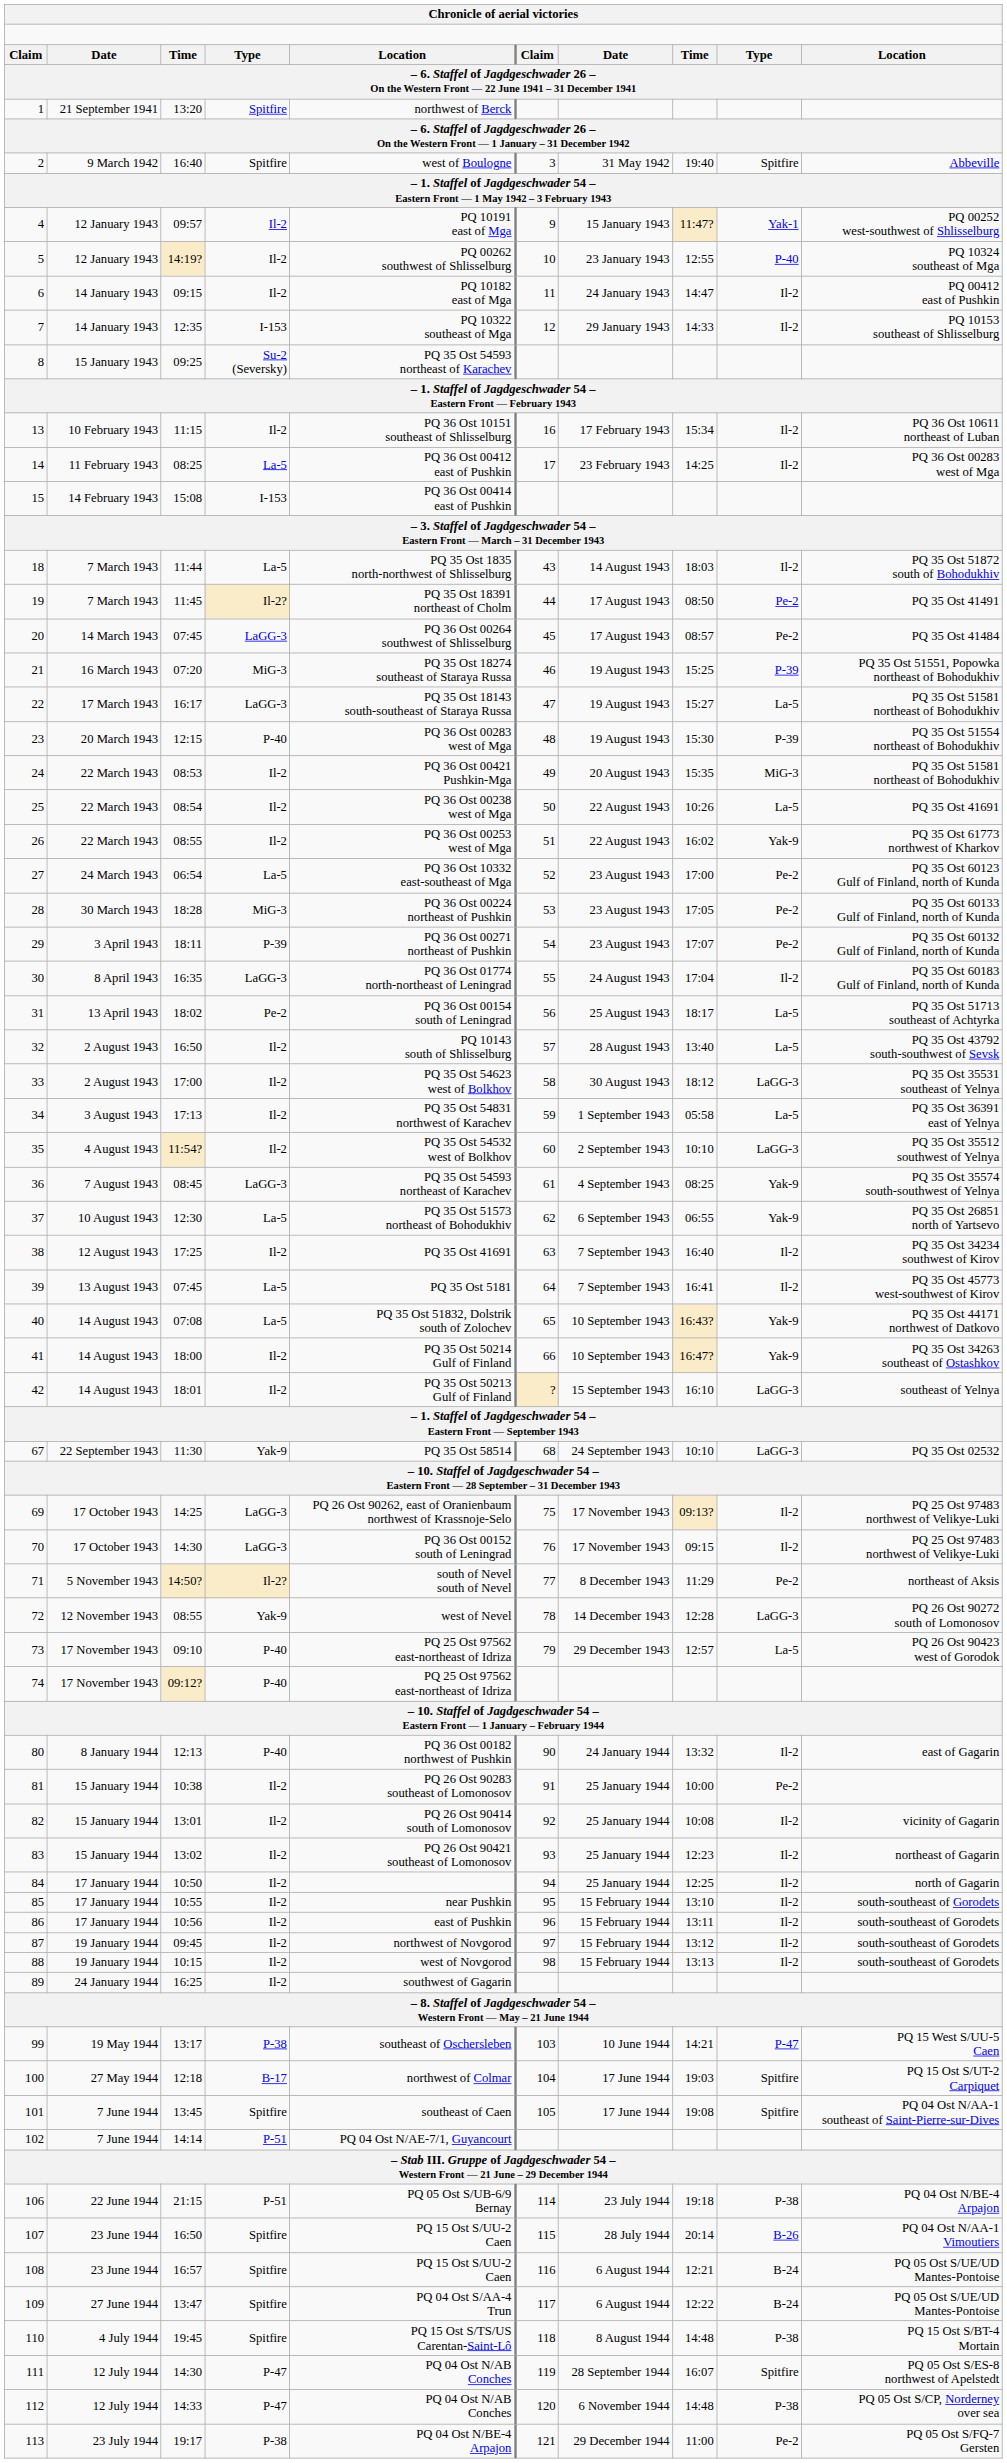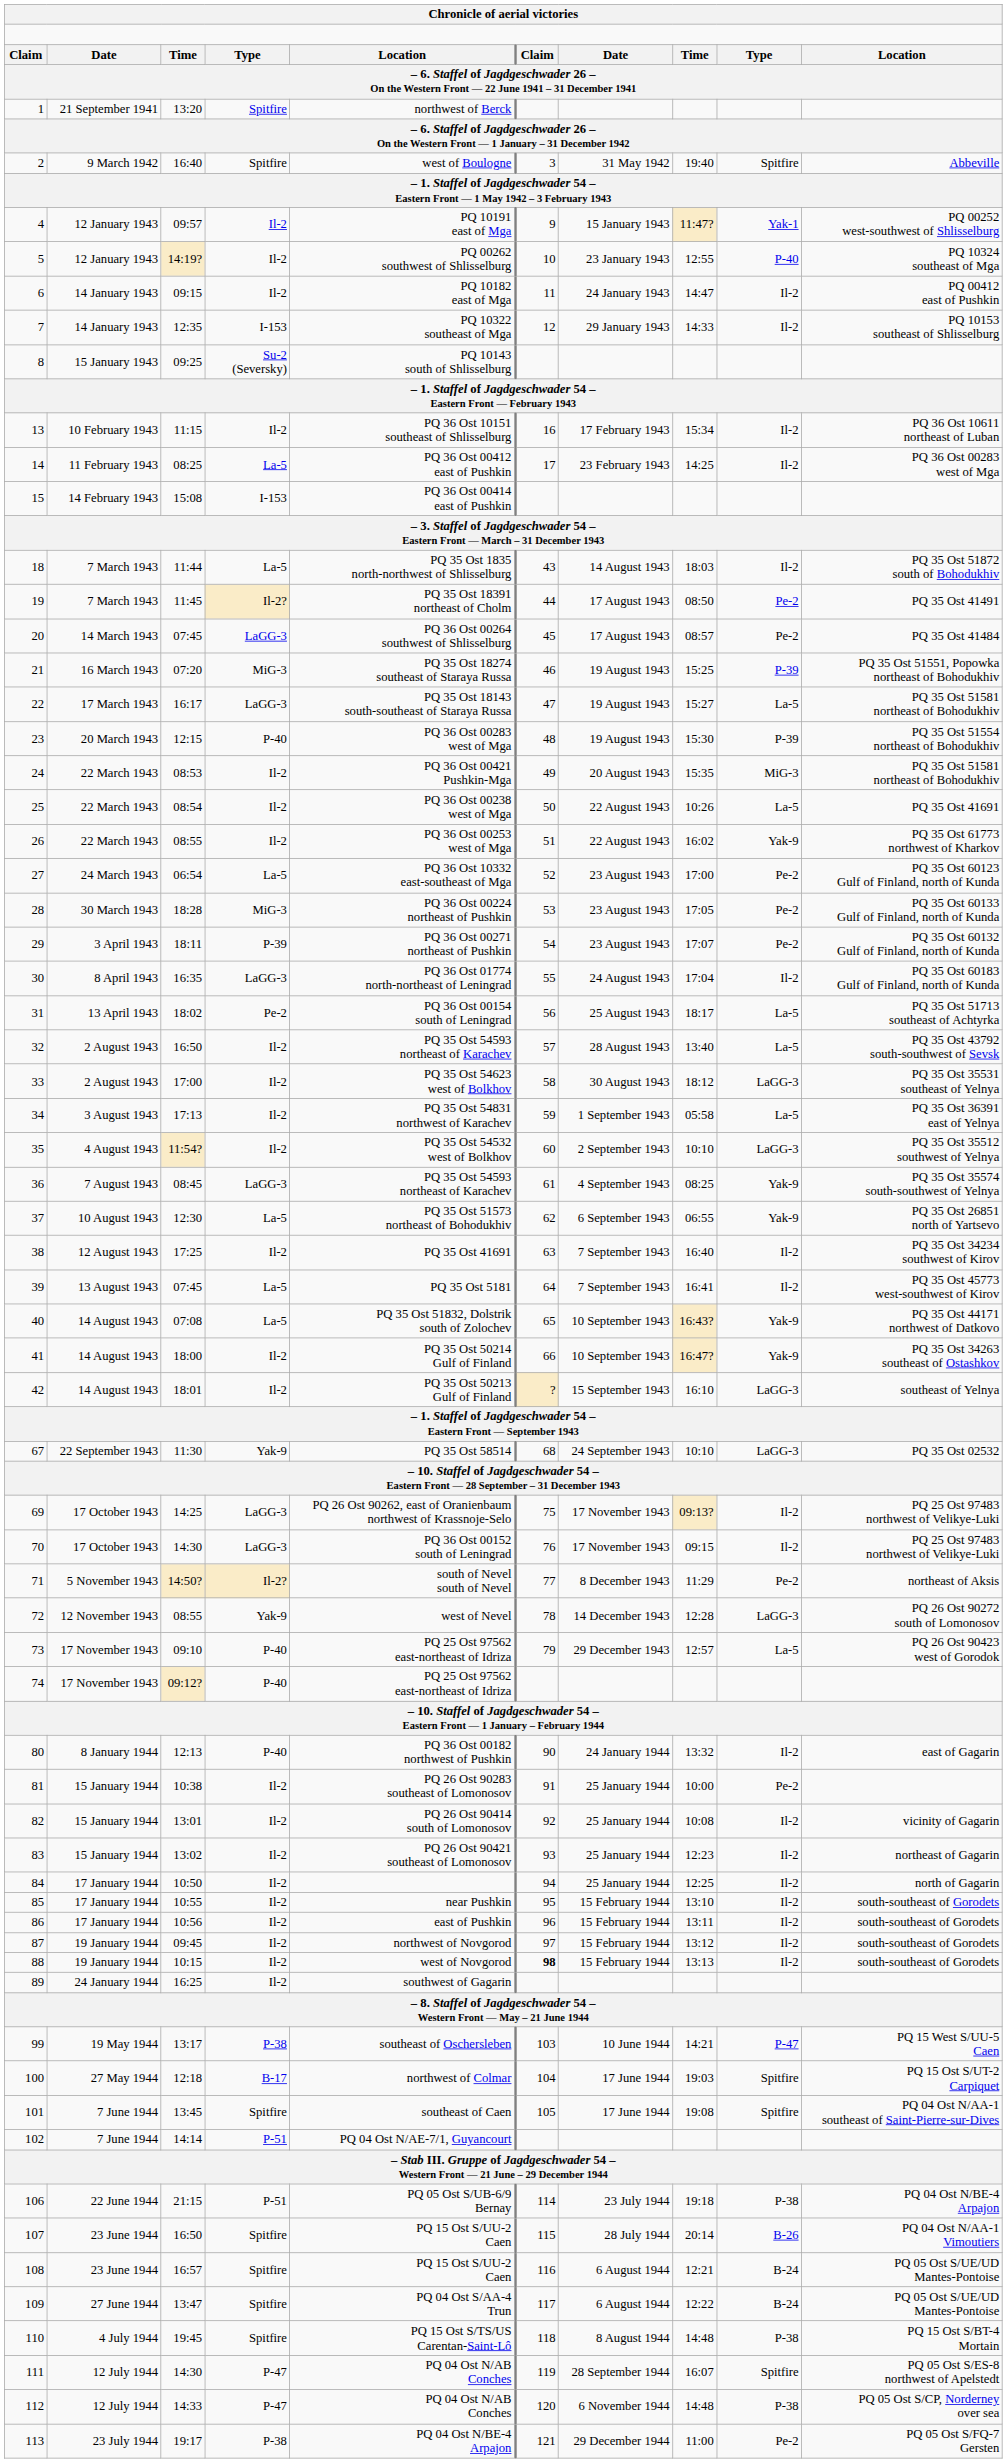8 | column 5: PQ 35 Ost 54593 northeast of Karachev -> PQ 10143 south of Shlisselburg
32 | column 5: PQ 10143 south of Shlisselburg -> PQ 35 Ost 54593 northeast of Karachev
88 | column 6: normal -> bold
